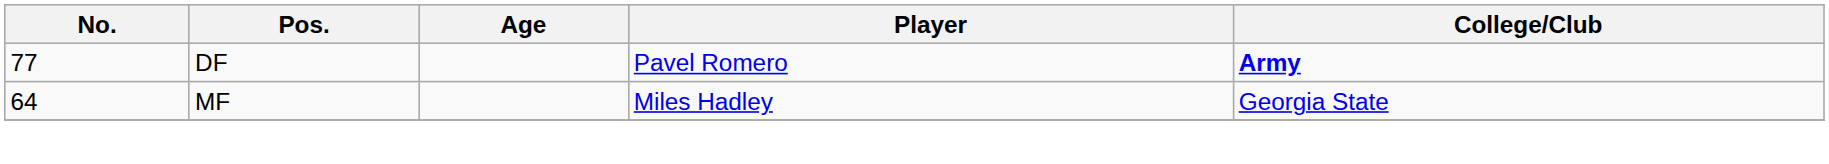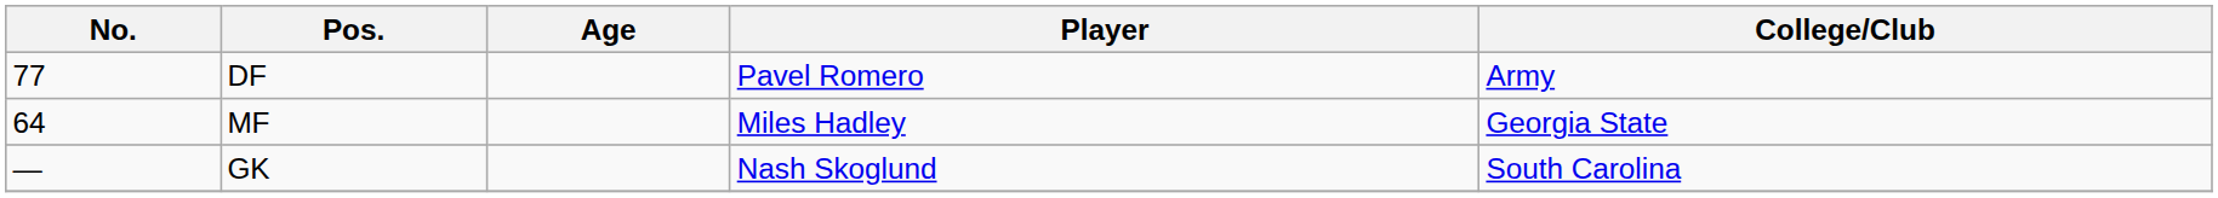DF | College/Club: bold -> normal
+ row: — | GK | Nash Skoglund | South Carolina
